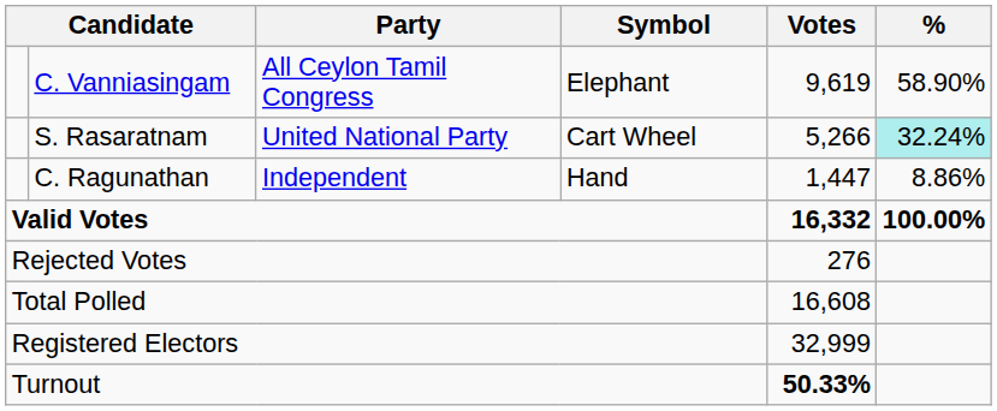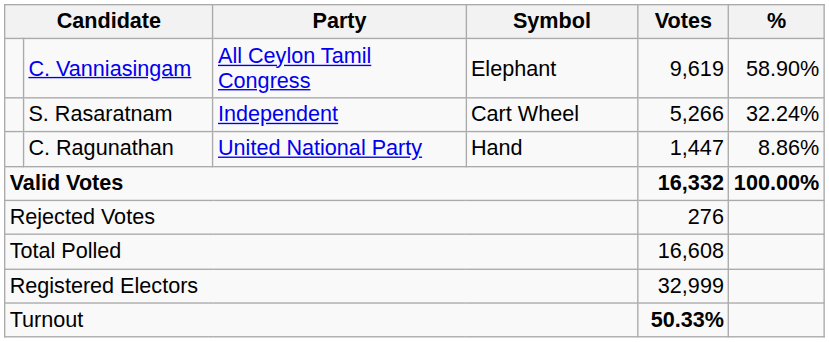S. Rasaratnam | Party: United National Party -> Independent
S. Rasaratnam | %: paleturquoise background -> no background
C. Ragunathan | Party: Independent -> United National Party
